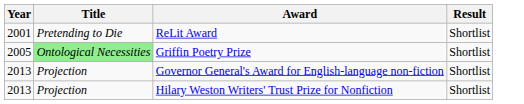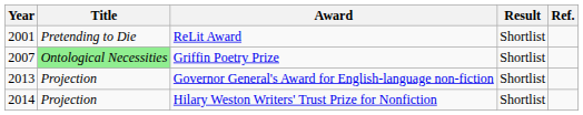+ column: Ref.
Griffin Poetry Prize | Year: 2005 -> 2007
Hilary Weston Writers' Trust Prize for Nonfiction | Year: 2013 -> 2014
